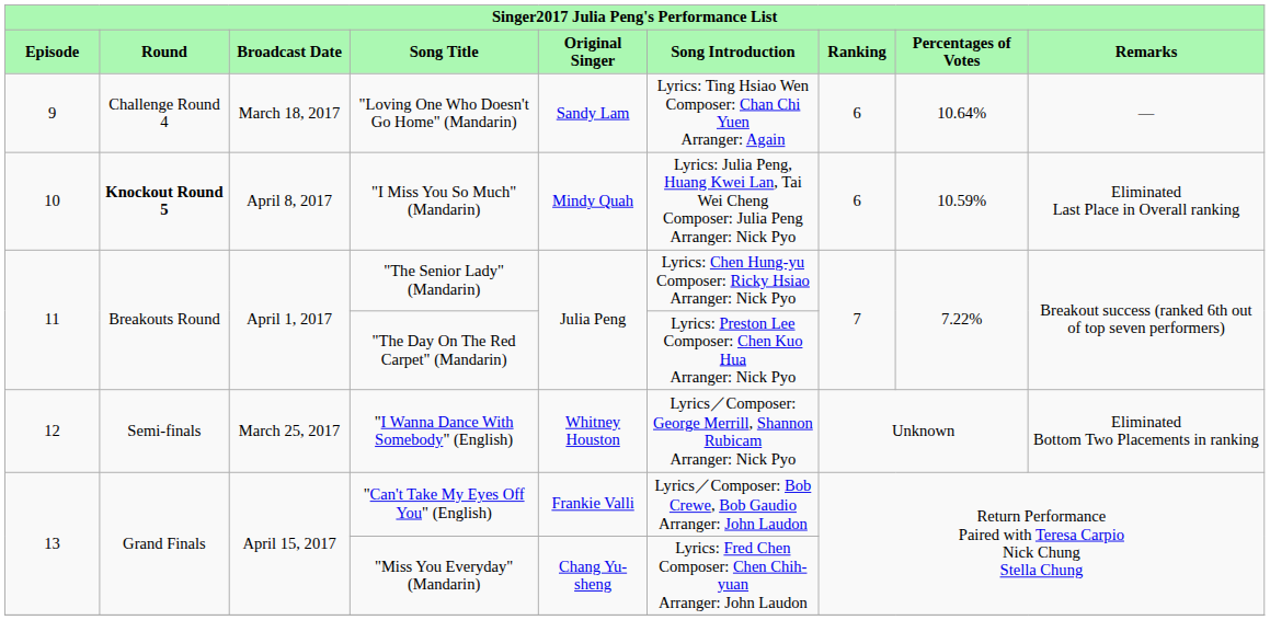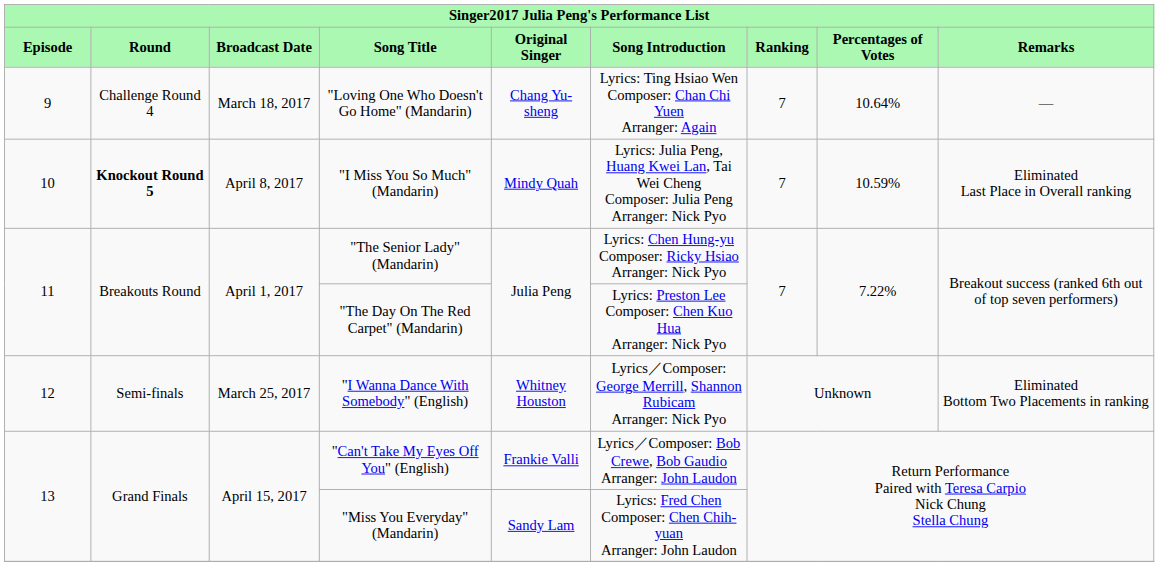"Loving One Who Doesn't Go Home" (Mandarin) | column 5: Sandy Lam -> Chang Yu-sheng
"Loving One Who Doesn't Go Home" (Mandarin) | column 7: 6 -> 7
"I Miss You So Much" (Mandarin) | column 7: 6 -> 7
"Miss You Everyday" (Mandarin) | column 5: Chang Yu-sheng -> Sandy Lam
